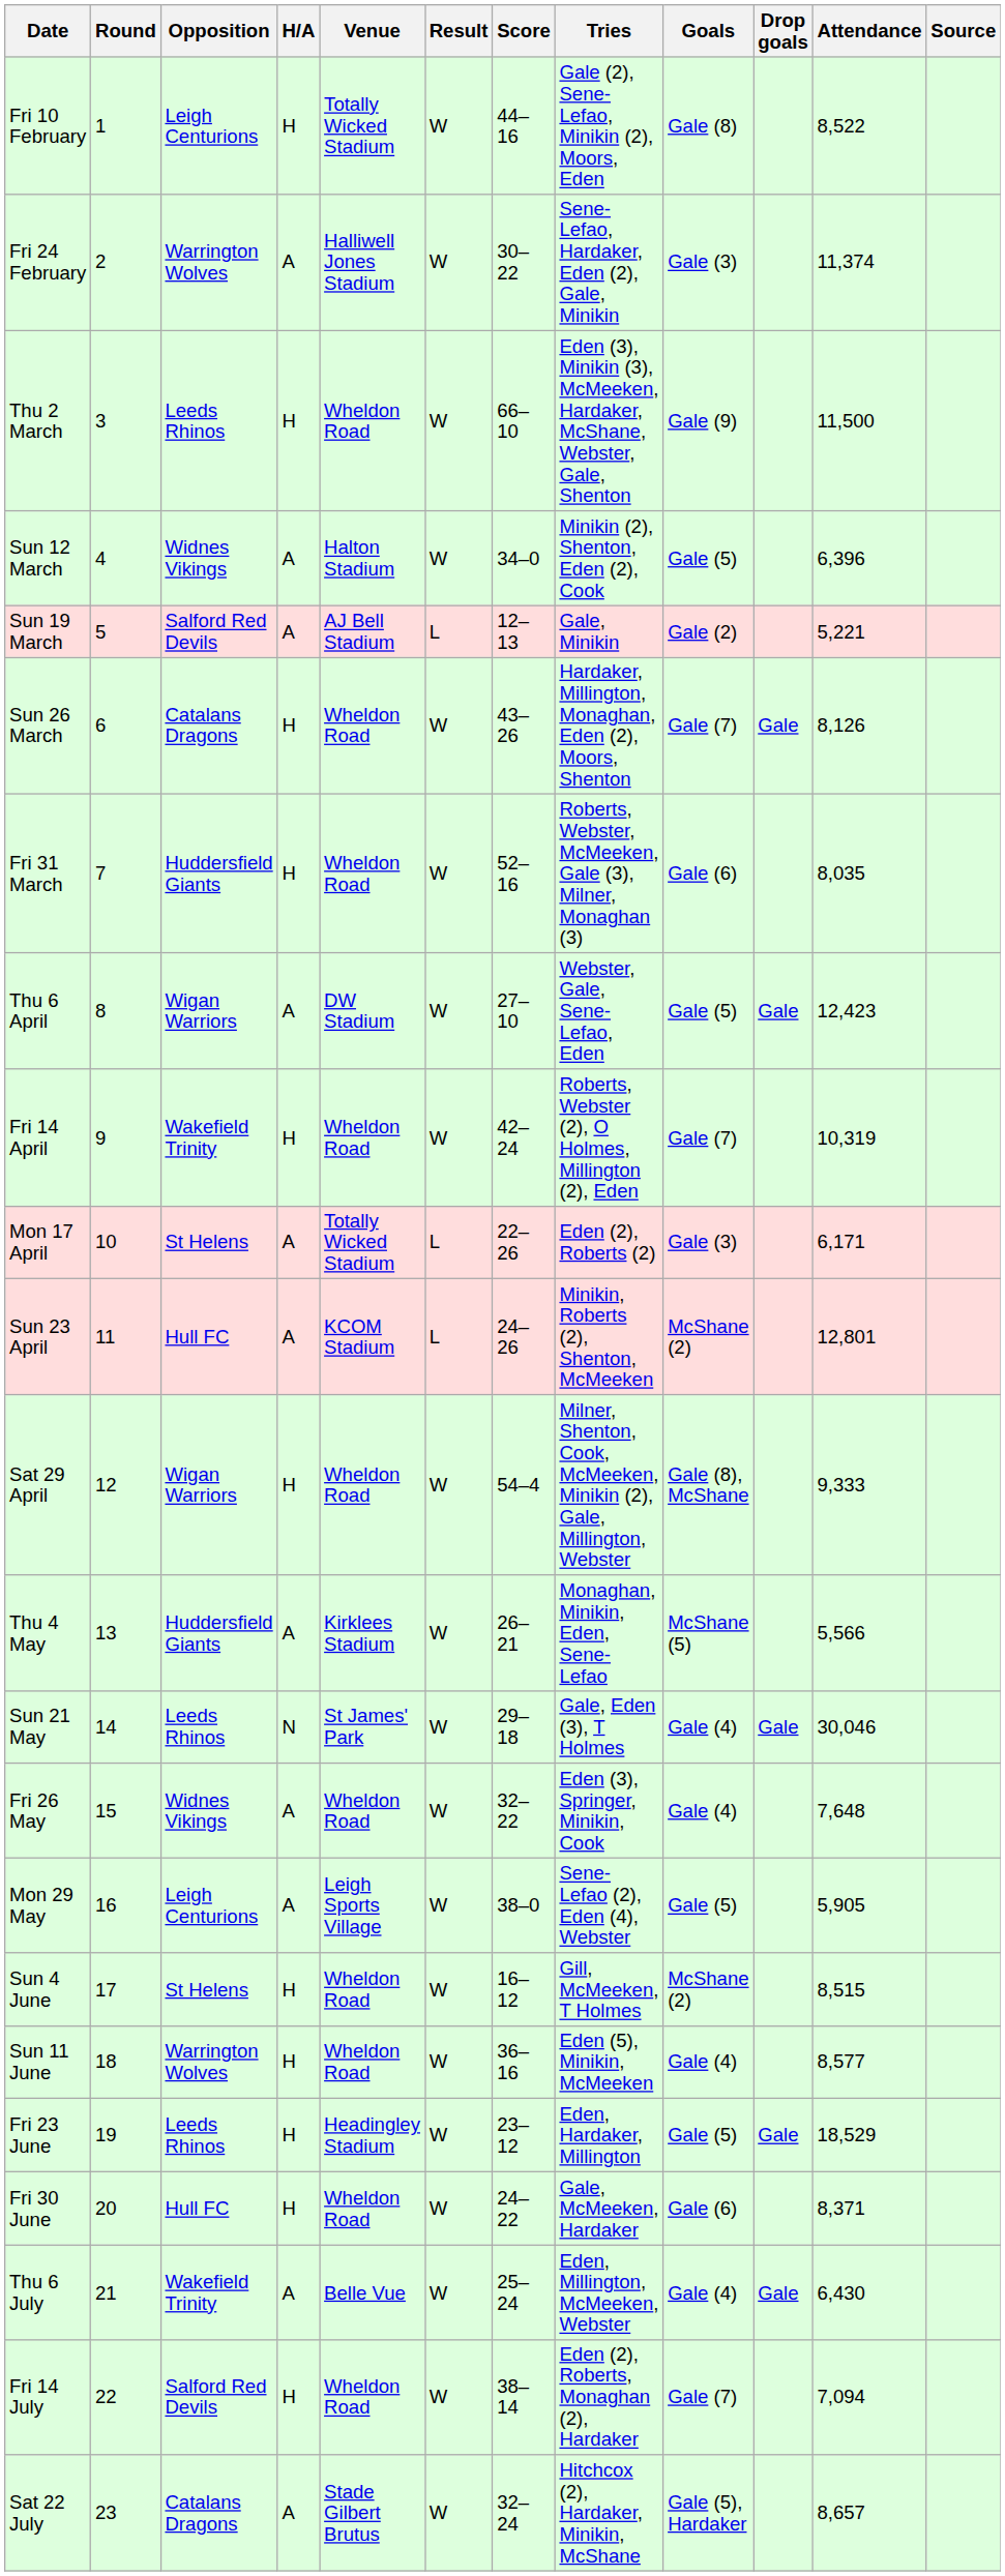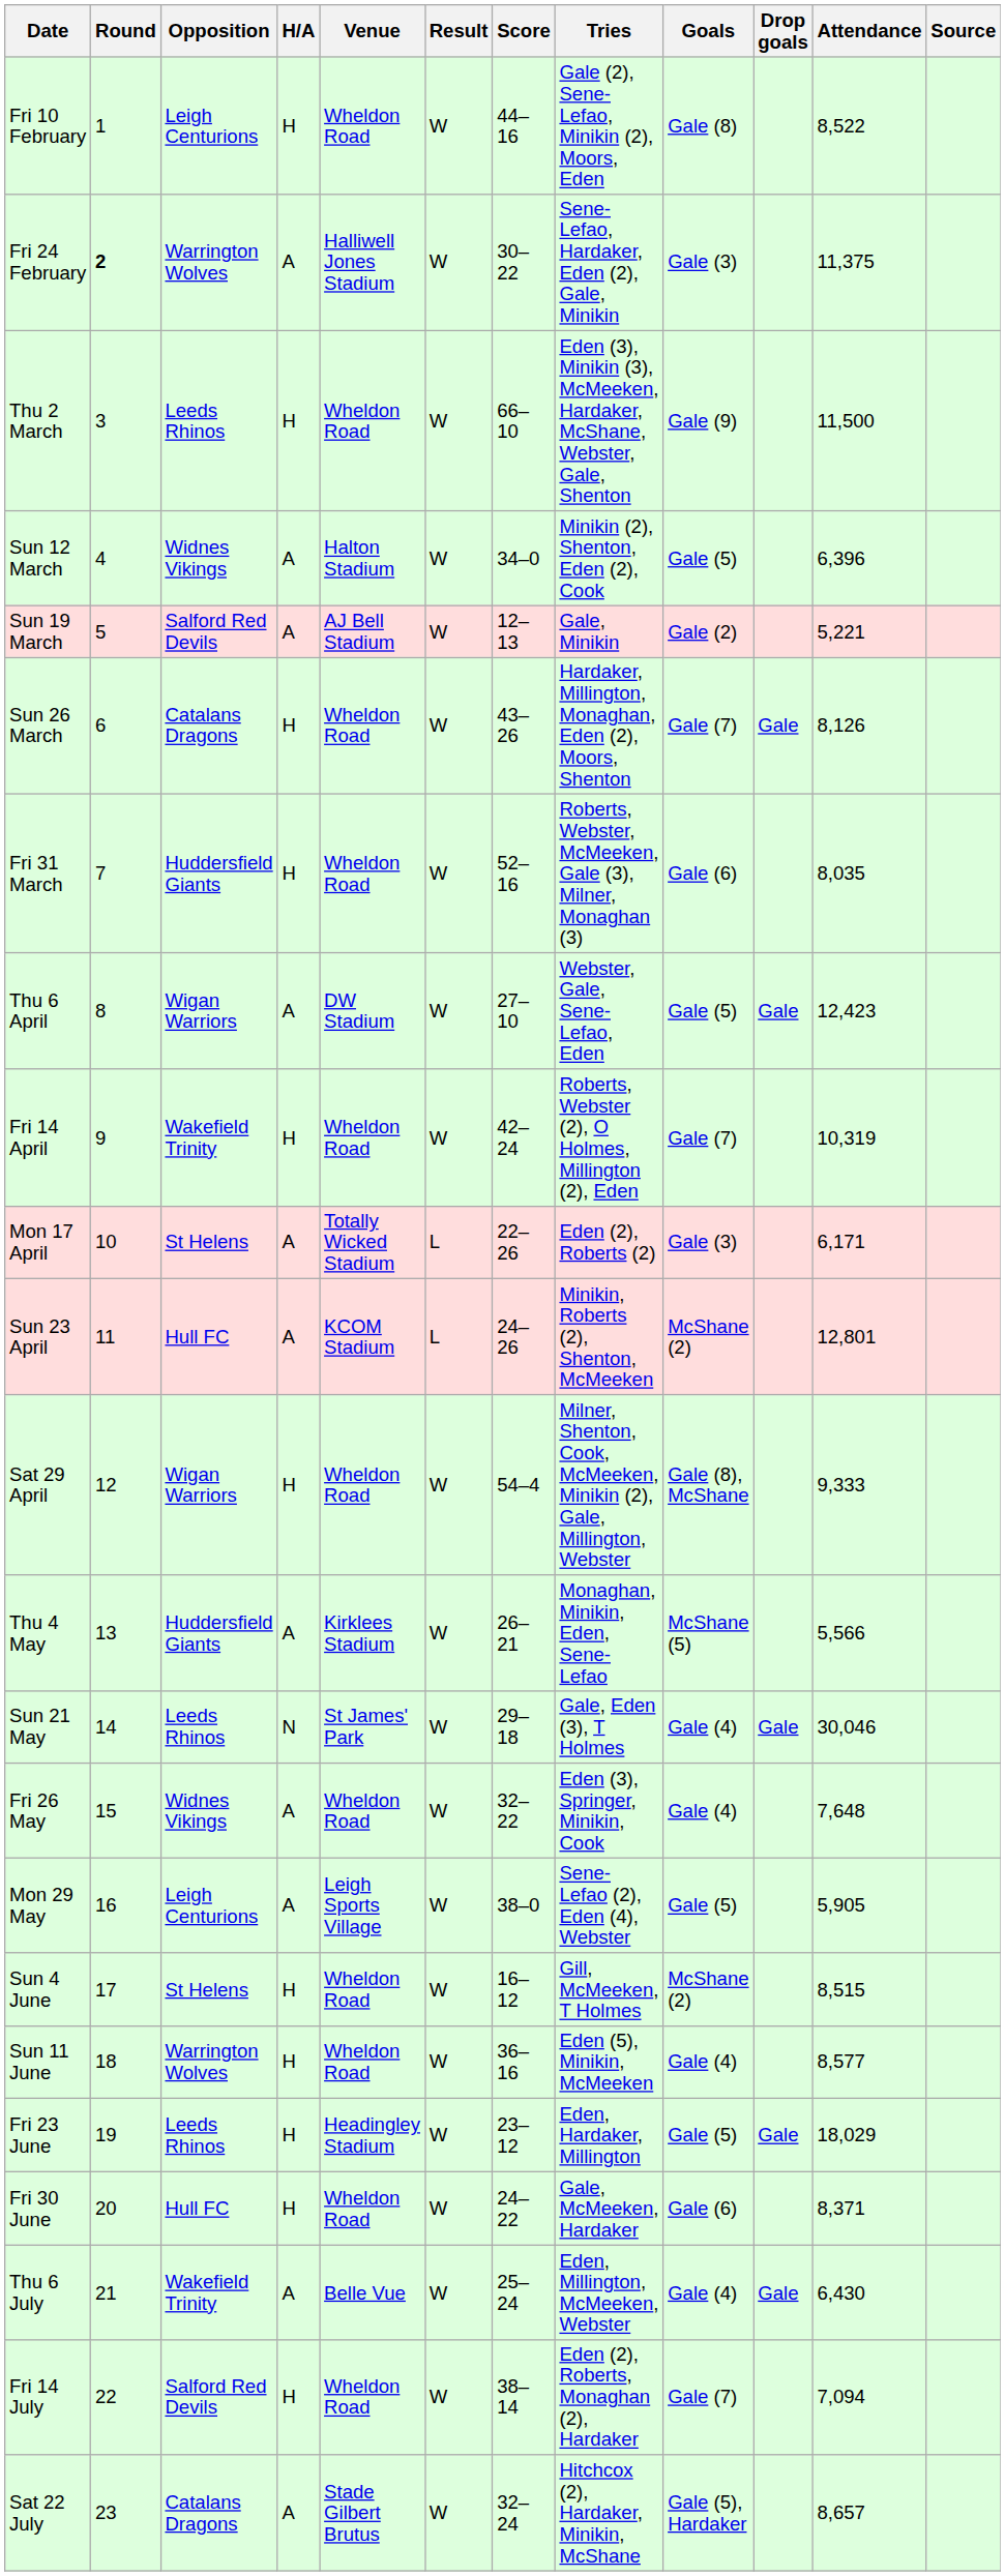Fri 10 February | Venue: Totally Wicked Stadium -> Wheldon Road
Fri 24 February | Round: normal -> bold
Fri 24 February | Attendance: 11,374 -> 11,375
Sun 19 March | Result: L -> W
Fri 23 June | Attendance: 18,529 -> 18,029
